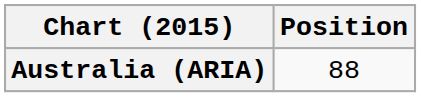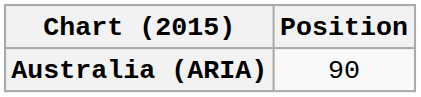Australia (ARIA) | Position: 88 -> 90
